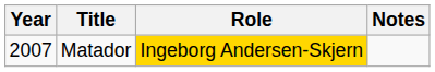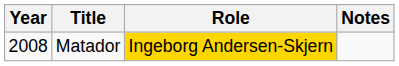Matador | Year: 2007 -> 2008
